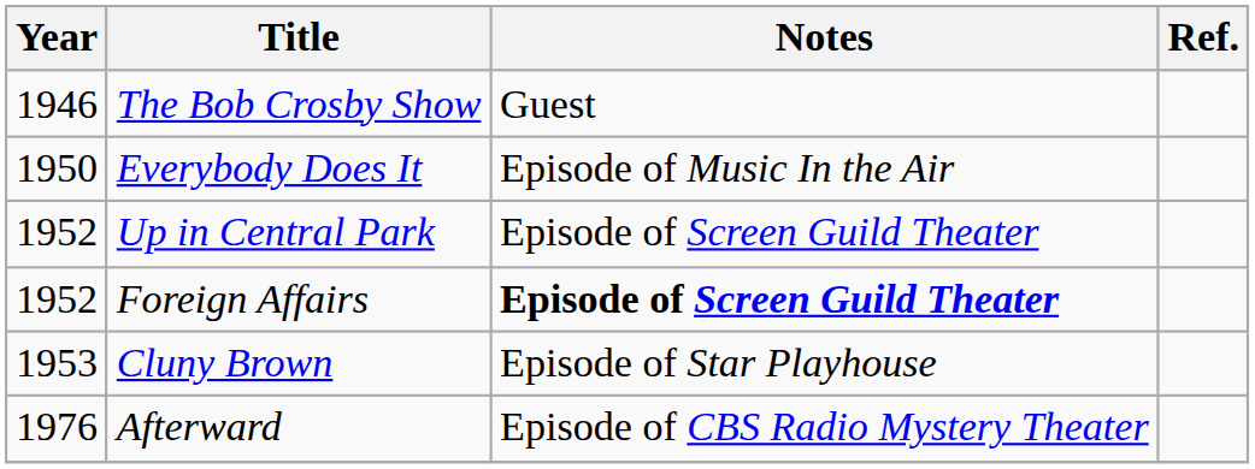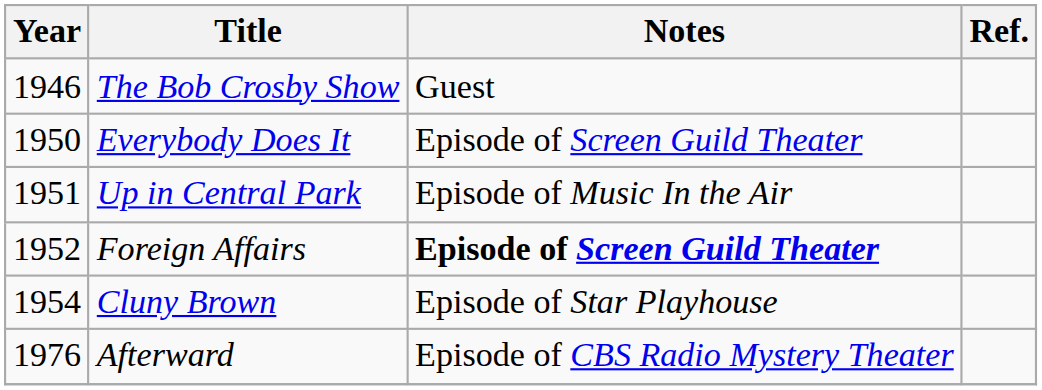Everybody Does It | Notes: Episode of Music In the Air -> Episode of Screen Guild Theater
Up in Central Park | Year: 1952 -> 1951
Up in Central Park | Notes: Episode of Screen Guild Theater -> Episode of Music In the Air
Cluny Brown | Year: 1953 -> 1954
